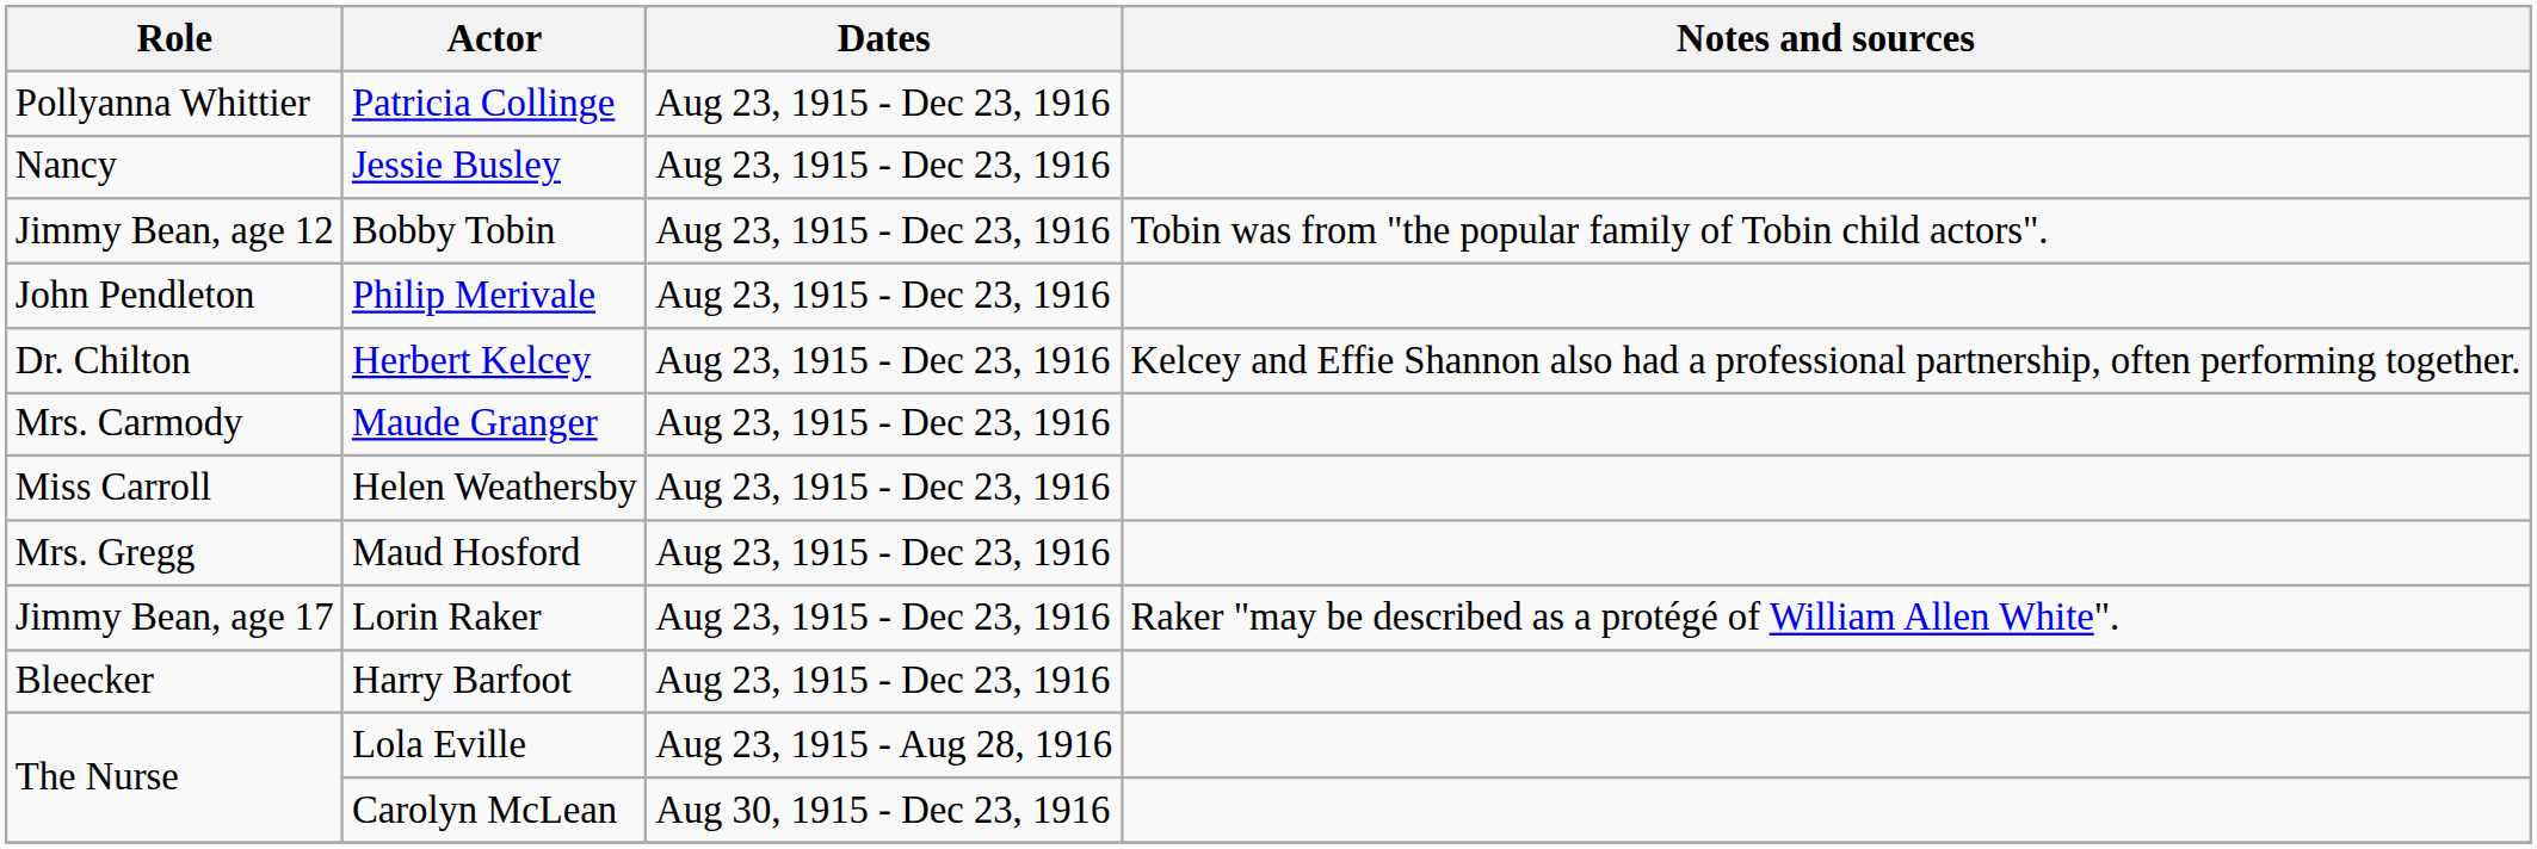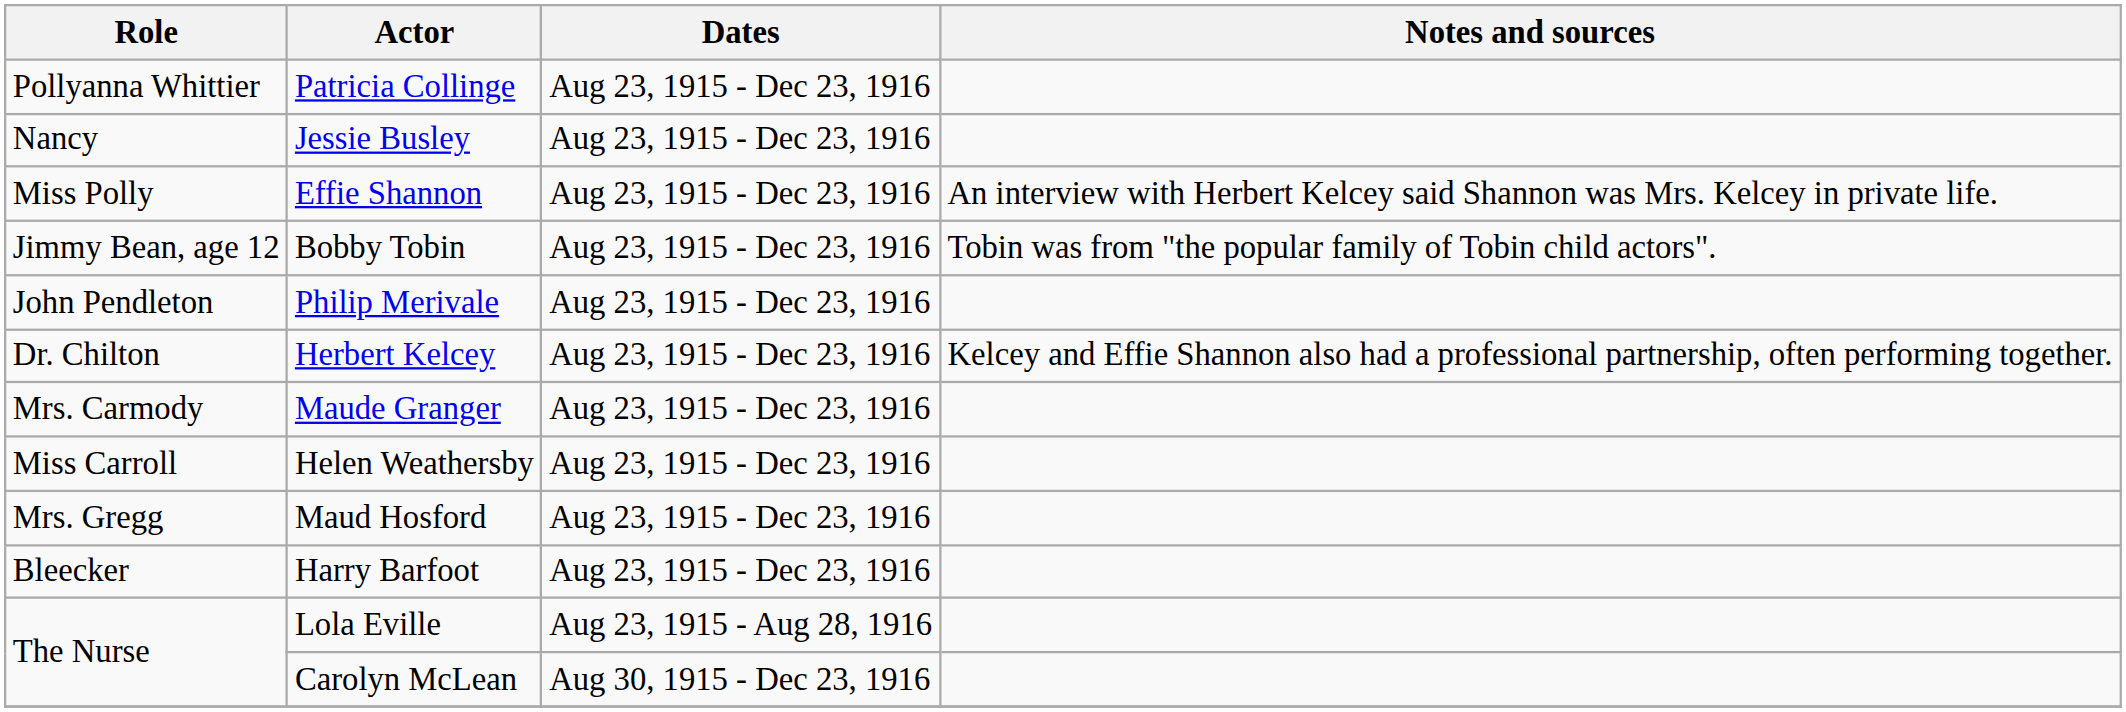+ row: Miss Polly | Effie Shannon | Aug 23, 1915 - Dec 23, 1916 | An interview with Herbert Kelcey said Shannon was Mrs. Kelcey in private life.
- row: Jimmy Bean, age 17 | Lorin Raker | Aug 23, 1915 - Dec 23, 1916 | Raker "may be described as a protégé of William Allen White".
